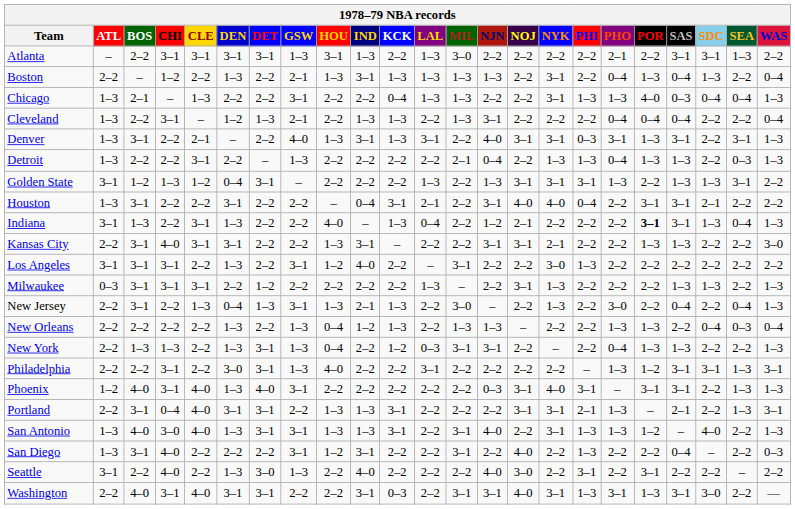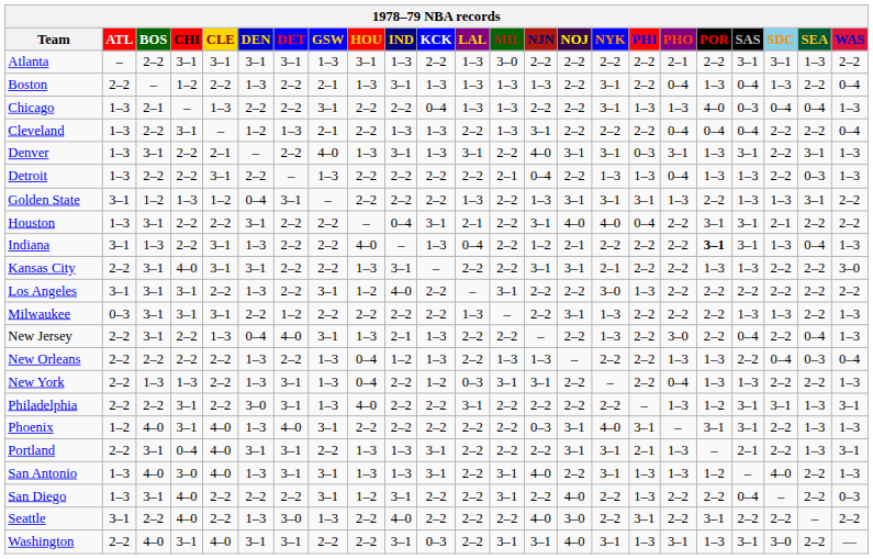New Jersey | DET: 1–3 -> 4–0
New Jersey | MIL: 3–0 -> 2–2
